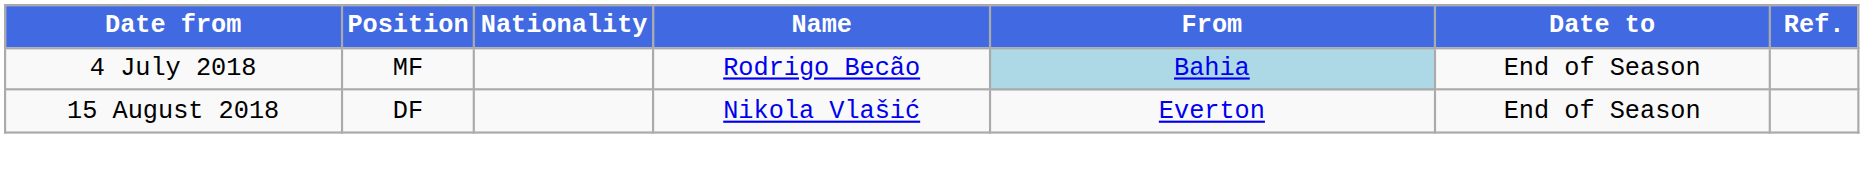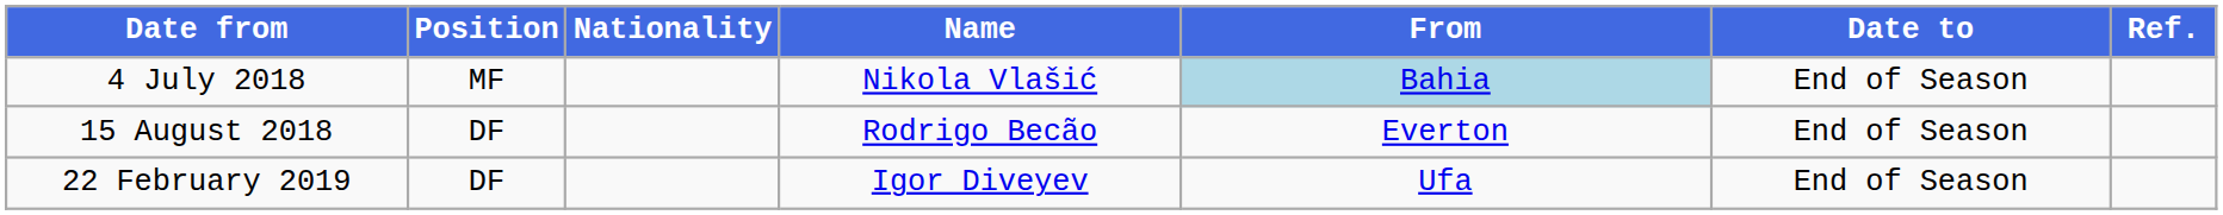4 July 2018 | Name: Rodrigo Becão -> Nikola Vlašić
15 August 2018 | Name: Nikola Vlašić -> Rodrigo Becão
+ row: 22 February 2019 | DF | Igor Diveyev | Ufa | End of Season
